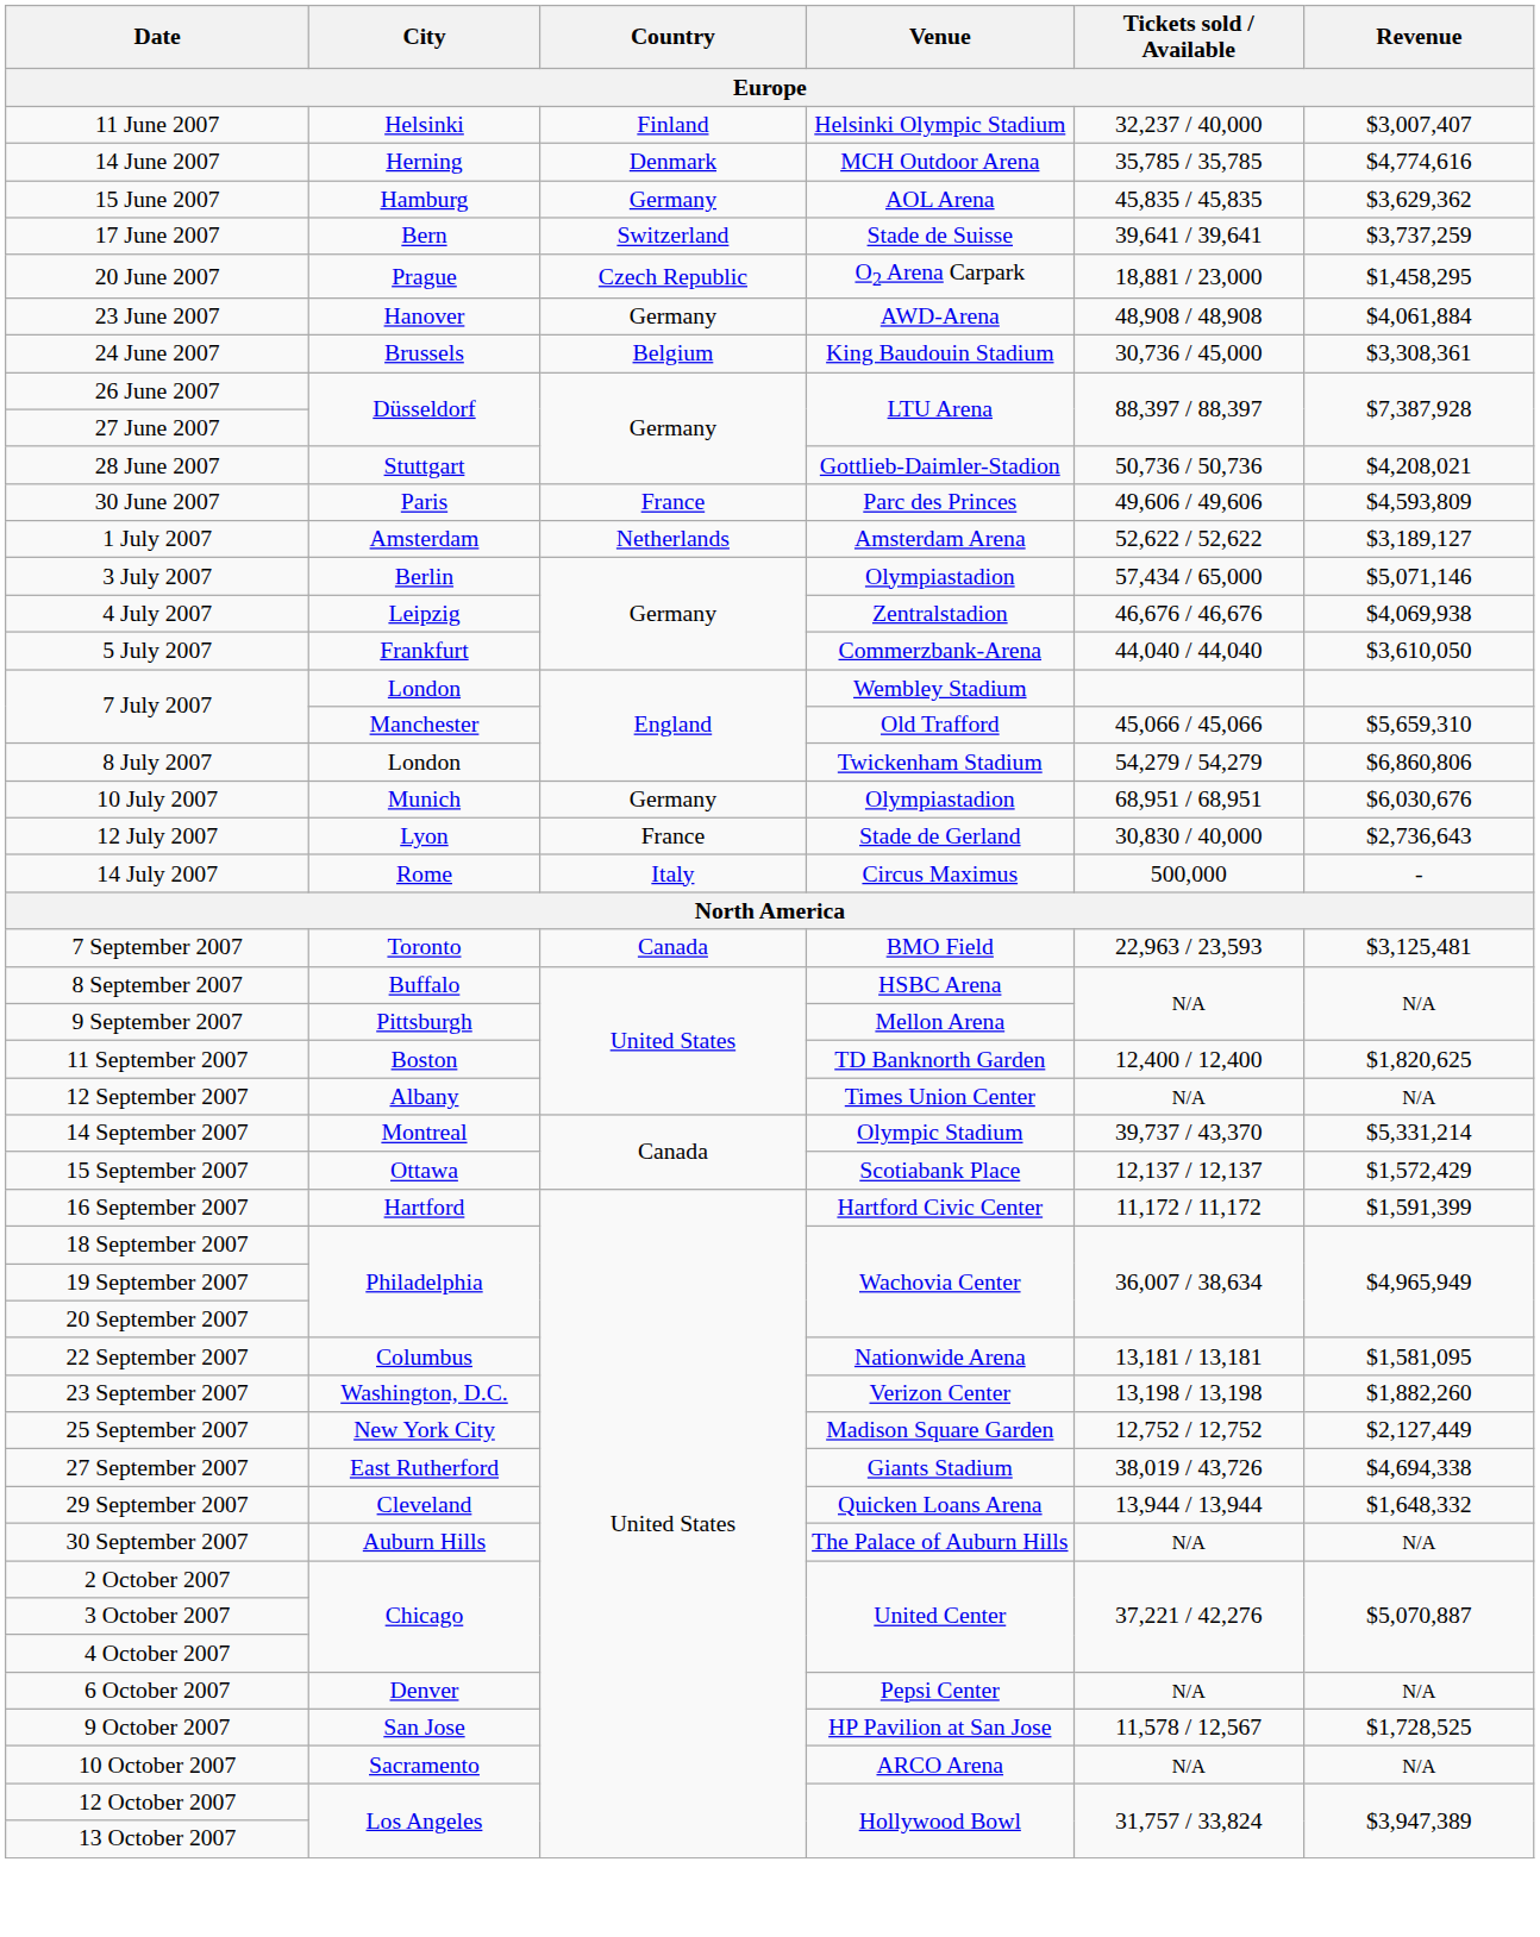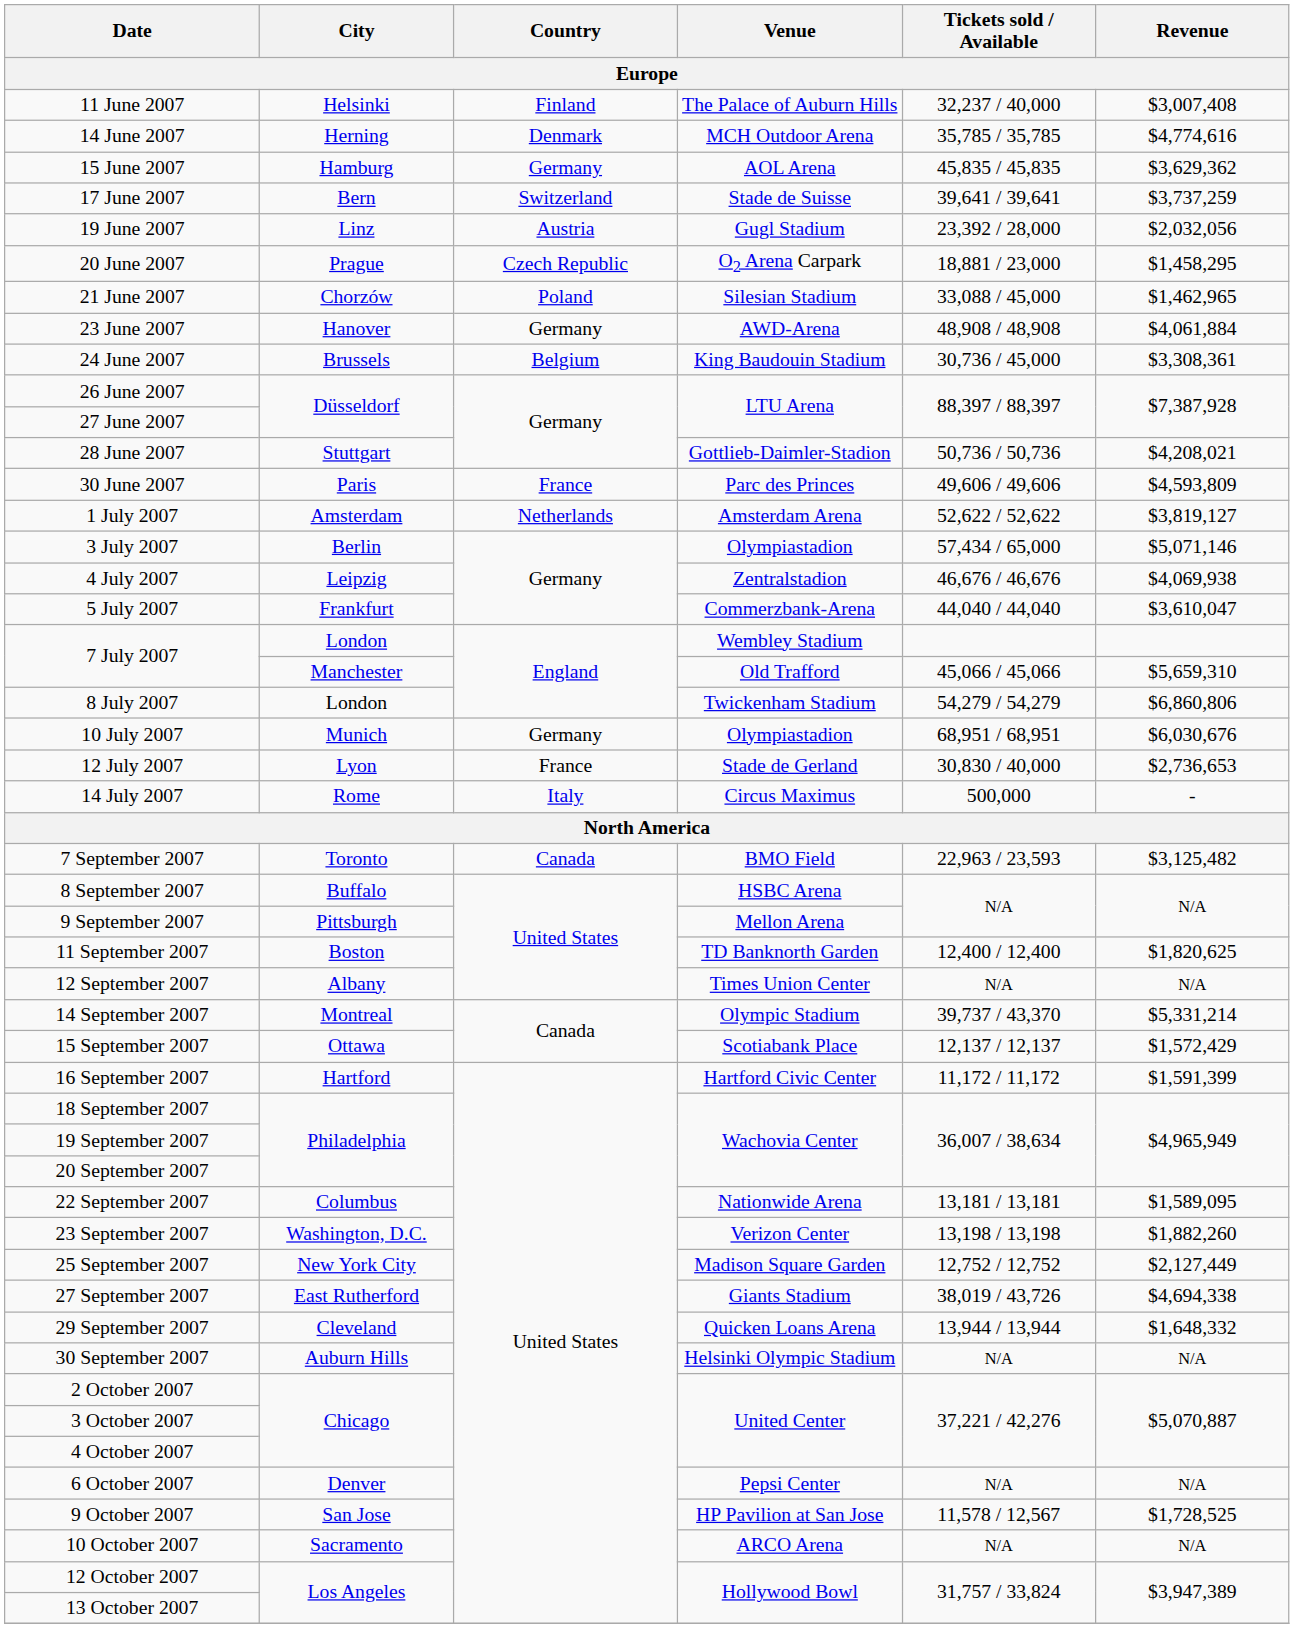11 June 2007 | Venue: Helsinki Olympic Stadium -> The Palace of Auburn Hills
11 June 2007 | Revenue: $3,007,407 -> $3,007,408
+ row: 19 June 2007 | Linz | Austria | Gugl Stadium | 23,392 / 28,000 | $2,032,056
+ row: 21 June 2007 | Chorzów | Poland | Silesian Stadium | 33,088 / 45,000 | $1,462,965
1 July 2007 | Revenue: $3,189,127 -> $3,819,127
5 July 2007 | Revenue: $3,610,050 -> $3,610,047
12 July 2007 | Revenue: $2,736,643 -> $2,736,653
7 September 2007 | Revenue: $3,125,481 -> $3,125,482
22 September 2007 | Revenue: $1,581,095 -> $1,589,095
30 September 2007 | Venue: The Palace of Auburn Hills -> Helsinki Olympic Stadium
